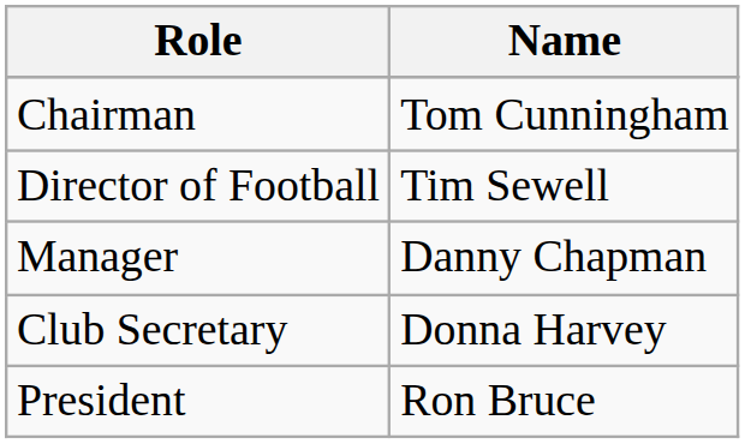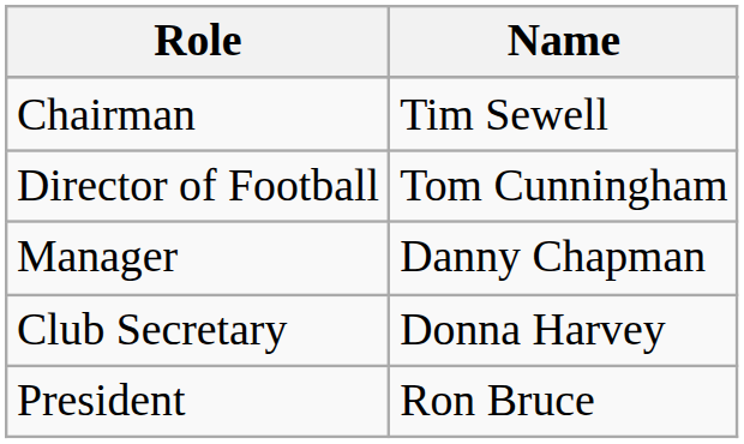Chairman | Name: Tom Cunningham -> Tim Sewell
Director of Football | Name: Tim Sewell -> Tom Cunningham
